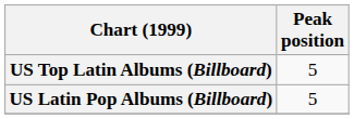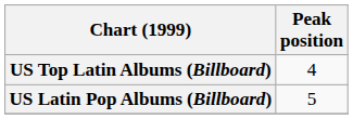US Top Latin Albums (Billboard) | Peak position: 5 -> 4
